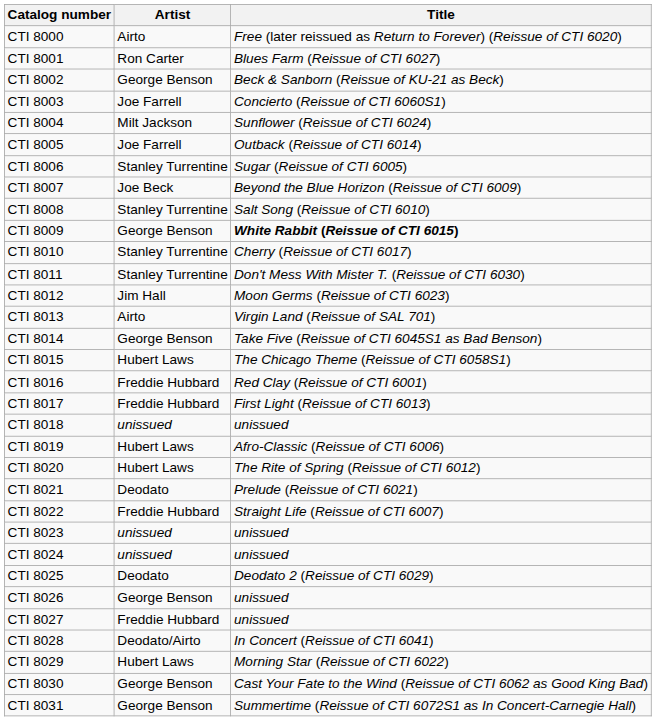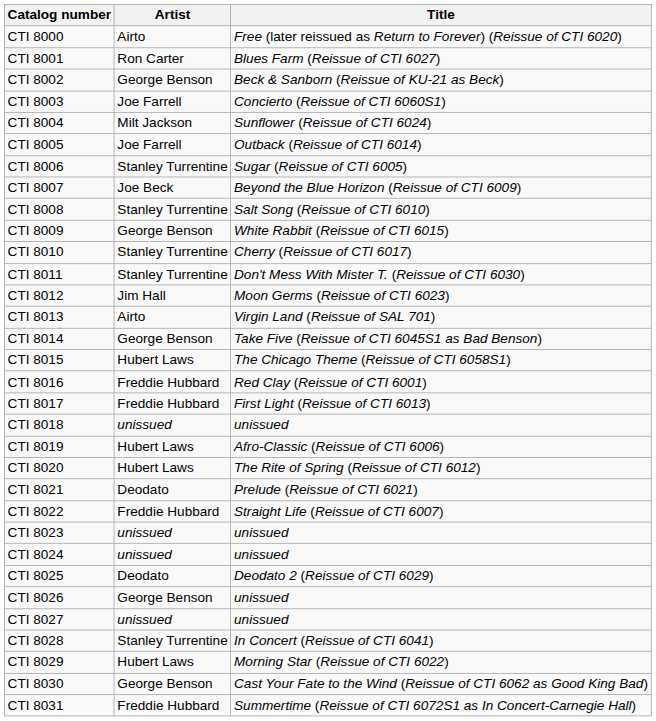CTI 8009 | Title: bold -> normal
CTI 8027 | Artist: Freddie Hubbard -> unissued
CTI 8028 | Artist: Deodato/Airto -> Stanley Turrentine
CTI 8031 | Artist: George Benson -> Freddie Hubbard
